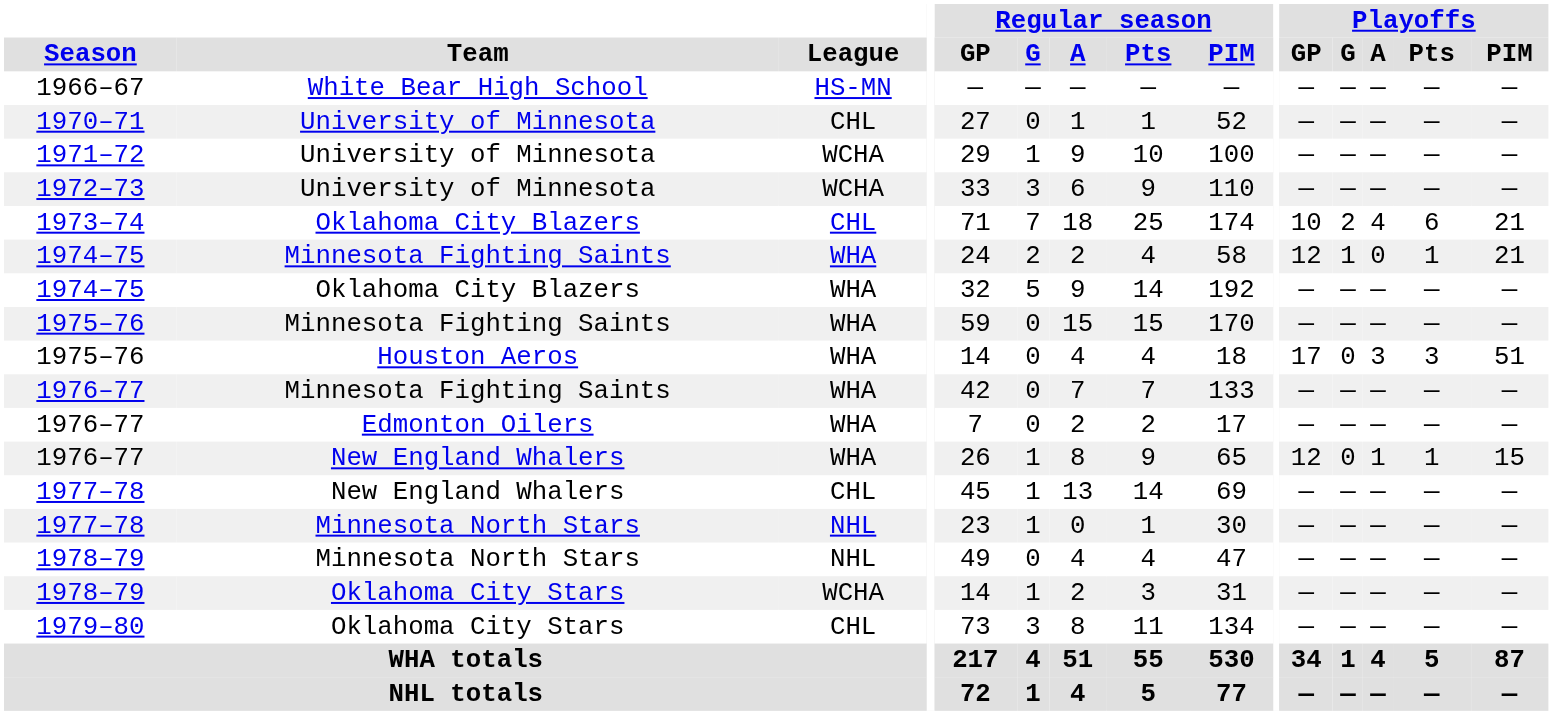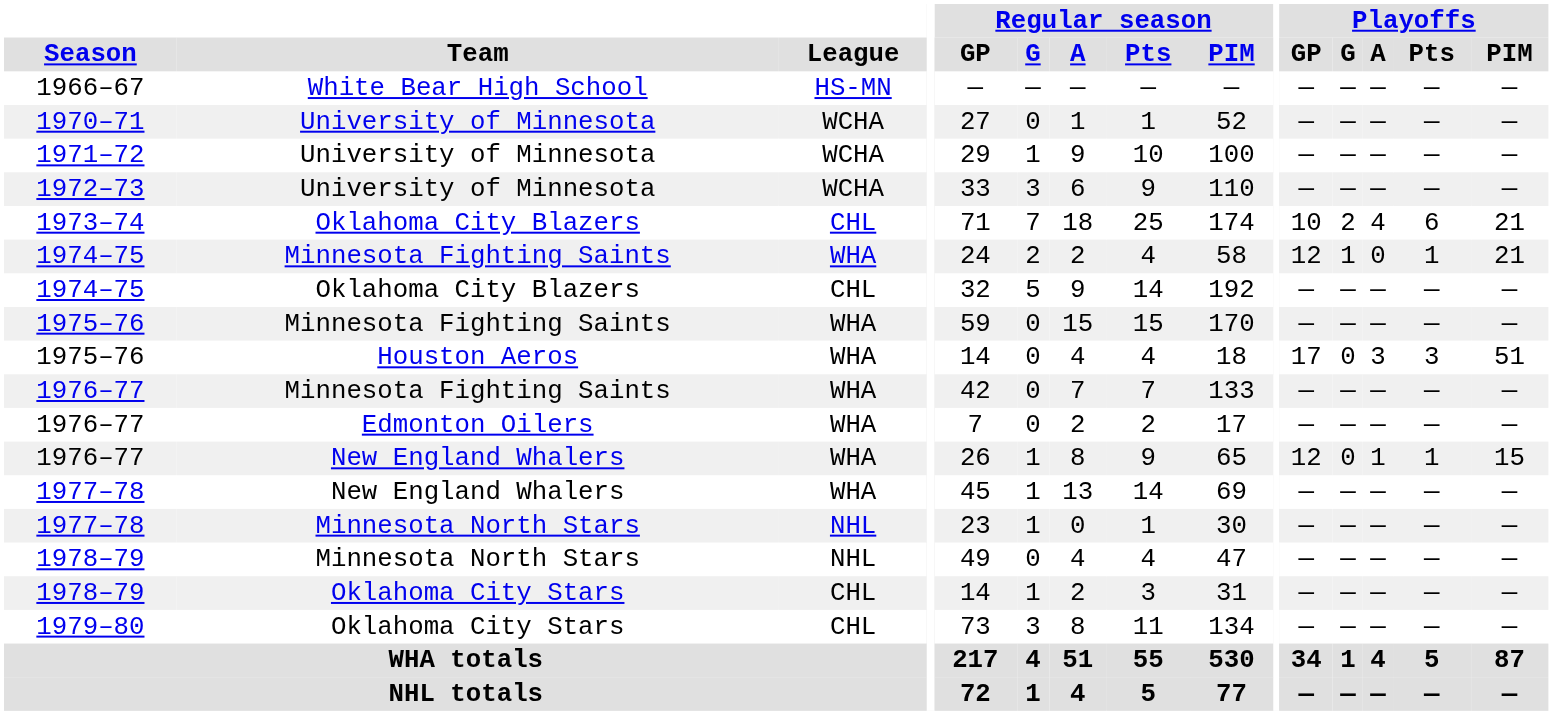1970–71 | League: CHL -> WCHA
1974–75 / Oklahoma City Blazers | League: WHA -> CHL
1977–78 / New England Whalers | League: CHL -> WHA
1978–79 / Oklahoma City Stars | League: WCHA -> CHL
